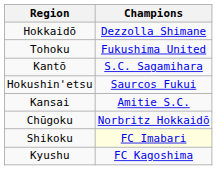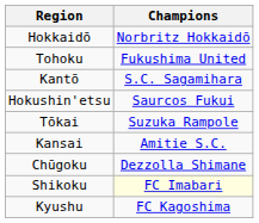Hokkaidō | Champions: Dezzolla Shimane -> Norbritz Hokkaidō
+ row: Tōkai | Suzuka Rampole
Chūgoku | Champions: Norbritz Hokkaidō -> Dezzolla Shimane
